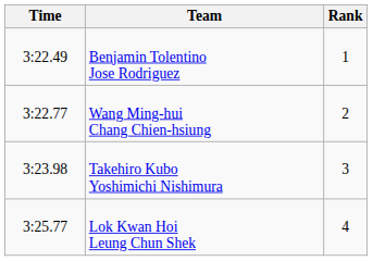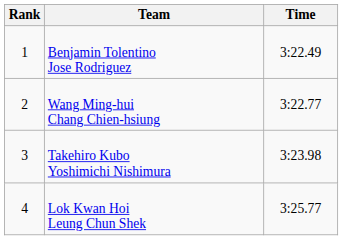columns swapped: Rank <-> Time
